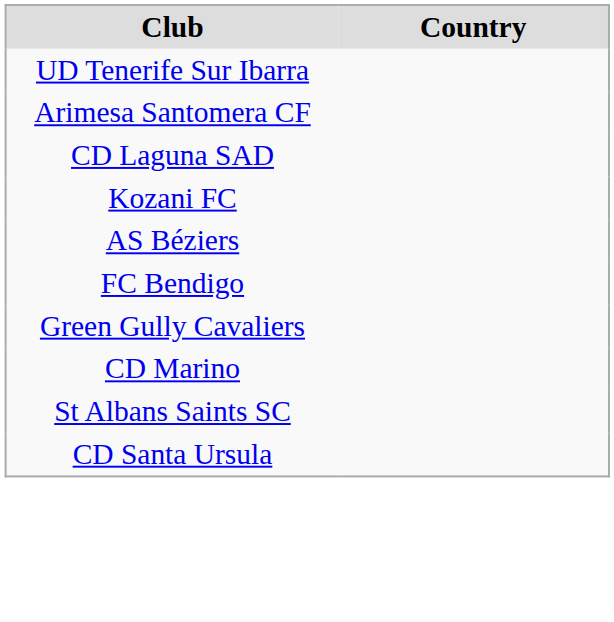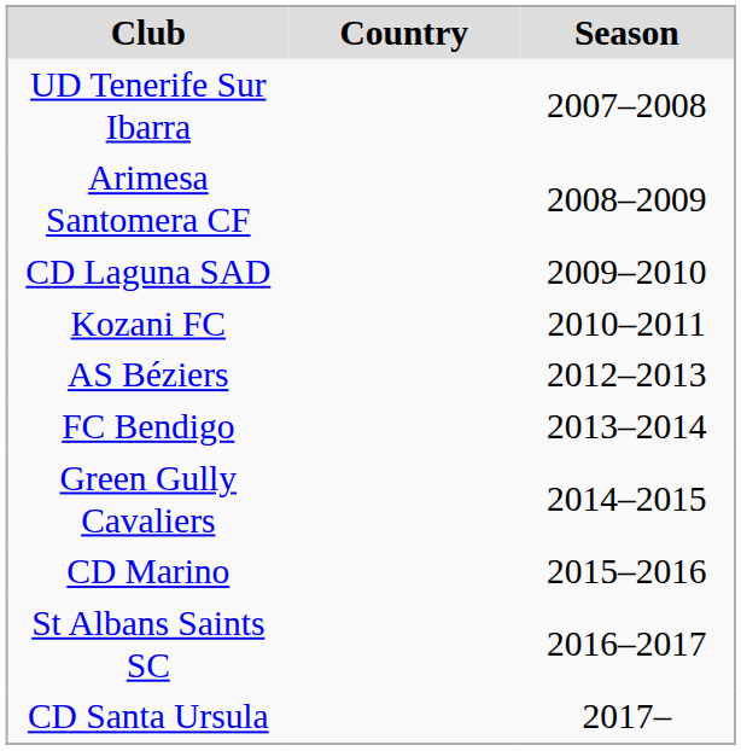+ column: Season | 2007–2008 | 2008–2009 | 2009–2010 | 2010–2011 | 2012–2013 | 2013–2014 | 2014–2015 | 2015–2016 | 2016–2017 | 2017–
